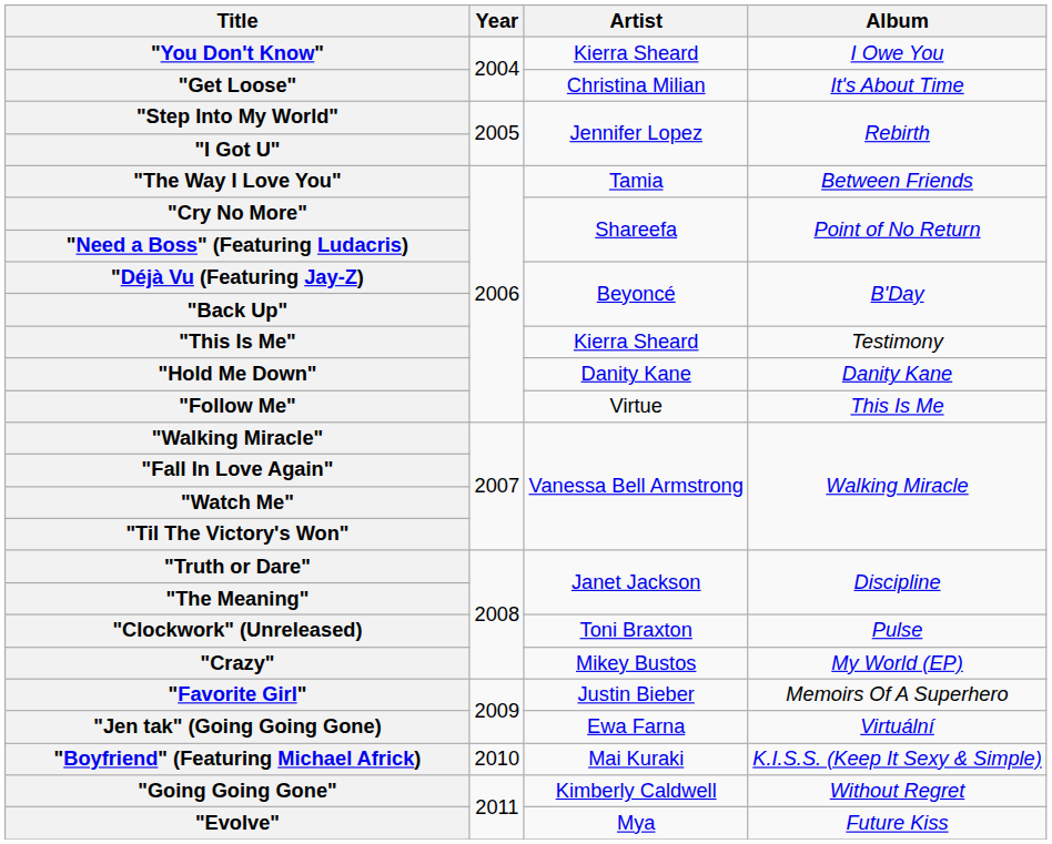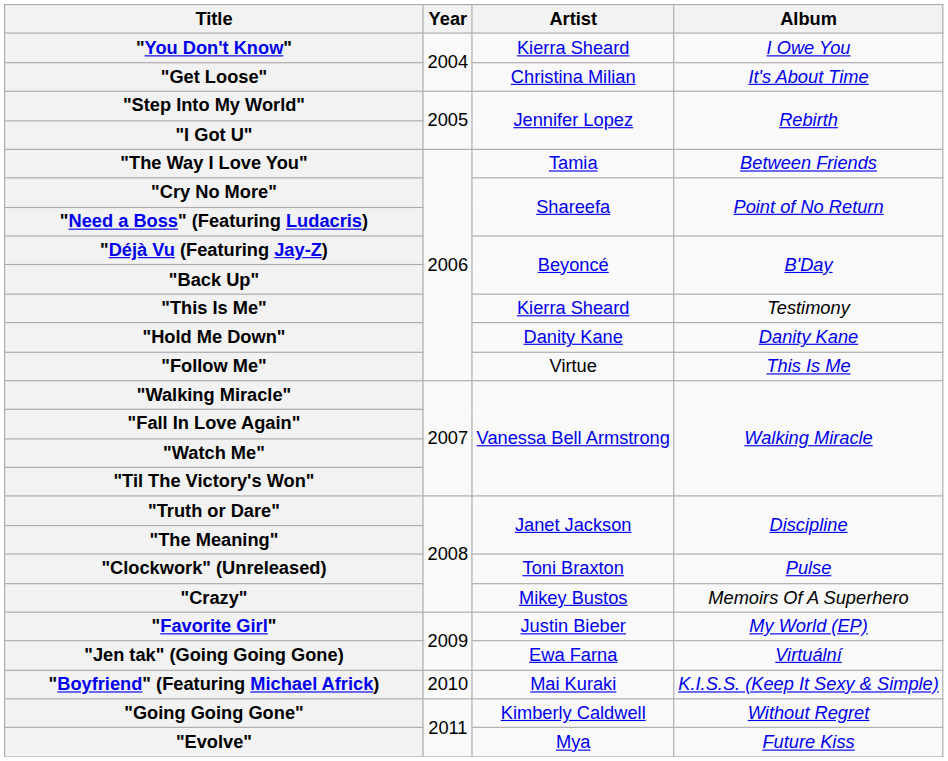"Crazy" | Album: My World (EP) -> Memoirs Of A Superhero
"Favorite Girl" | Album: Memoirs Of A Superhero -> My World (EP)
